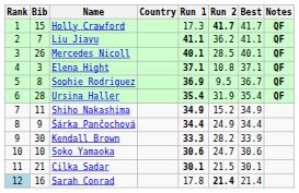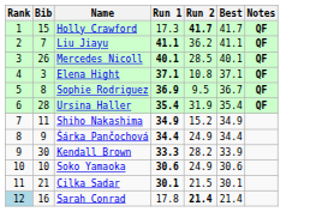- column: Country
Soko Yamaoka | Run 2: 24.7 -> 24.9
